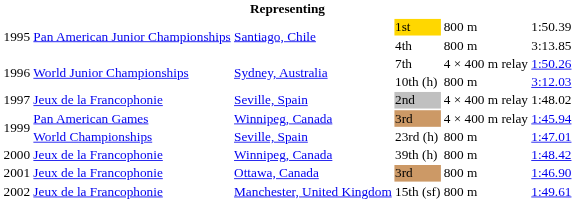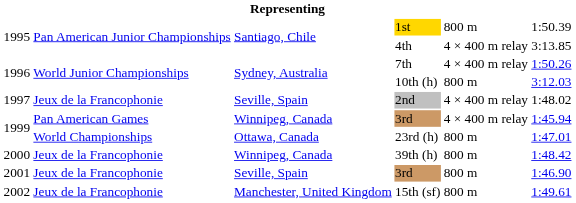4th | column 5: 800 m -> 4 × 400 m relay
23rd (h) | column 3: Seville, Spain -> Ottawa, Canada
2001 / 3rd | column 3: Ottawa, Canada -> Seville, Spain
